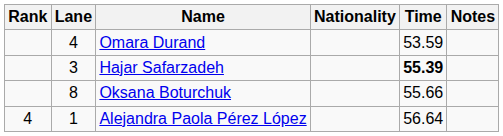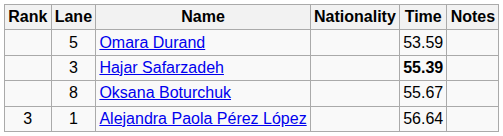Omara Durand | Lane: 4 -> 5
Oksana Boturchuk | Time: 55.66 -> 55.67
Alejandra Paola Pérez López | Rank: 4 -> 3
